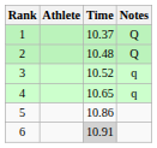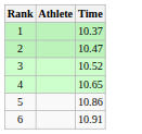- column: Notes | Q | Q | q | q
2 | Time: 10.48 -> 10.47
6 | Time: lightgrey background -> no background
